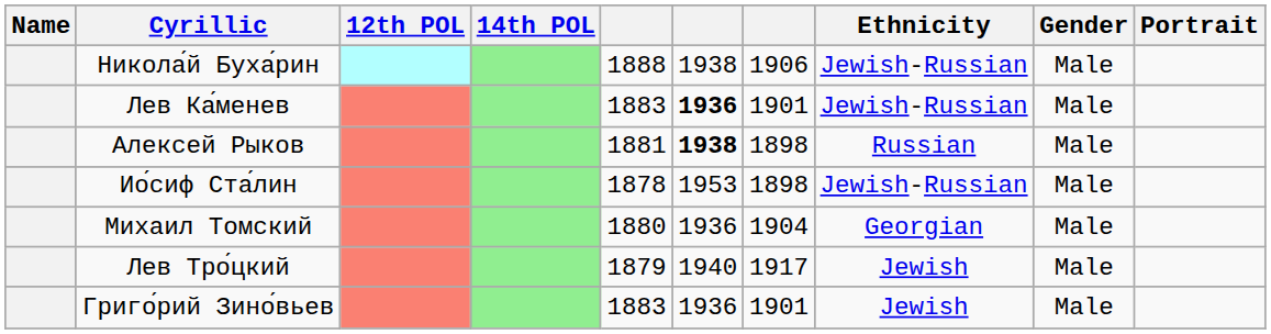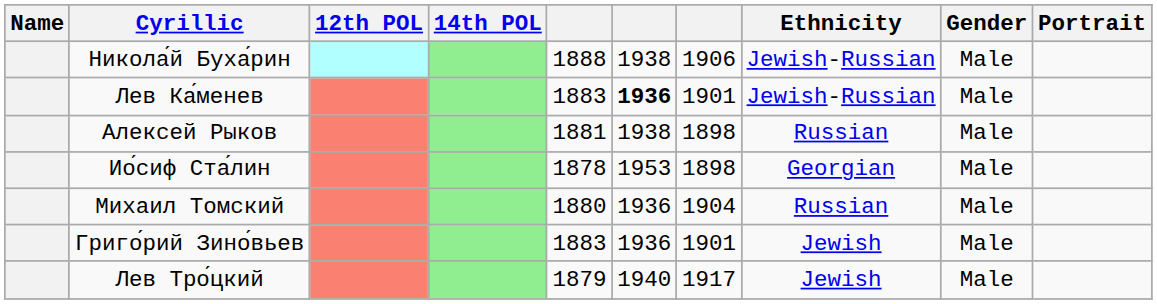Алексей Рыков | column 6: bold -> normal
Ио́сиф Ста́лин | Ethnicity: Jewish-Russian -> Georgian
Михаил Томский | Ethnicity: Georgian -> Russian
rows swapped: Лев Тро́цкий <-> Григо́рий Зино́вьев
